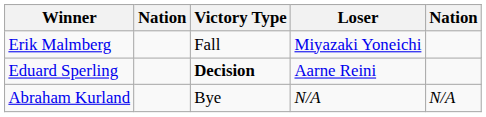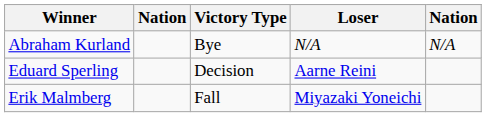rows swapped: Erik Malmberg <-> Abraham Kurland
Eduard Sperling | Victory Type: bold -> normal
